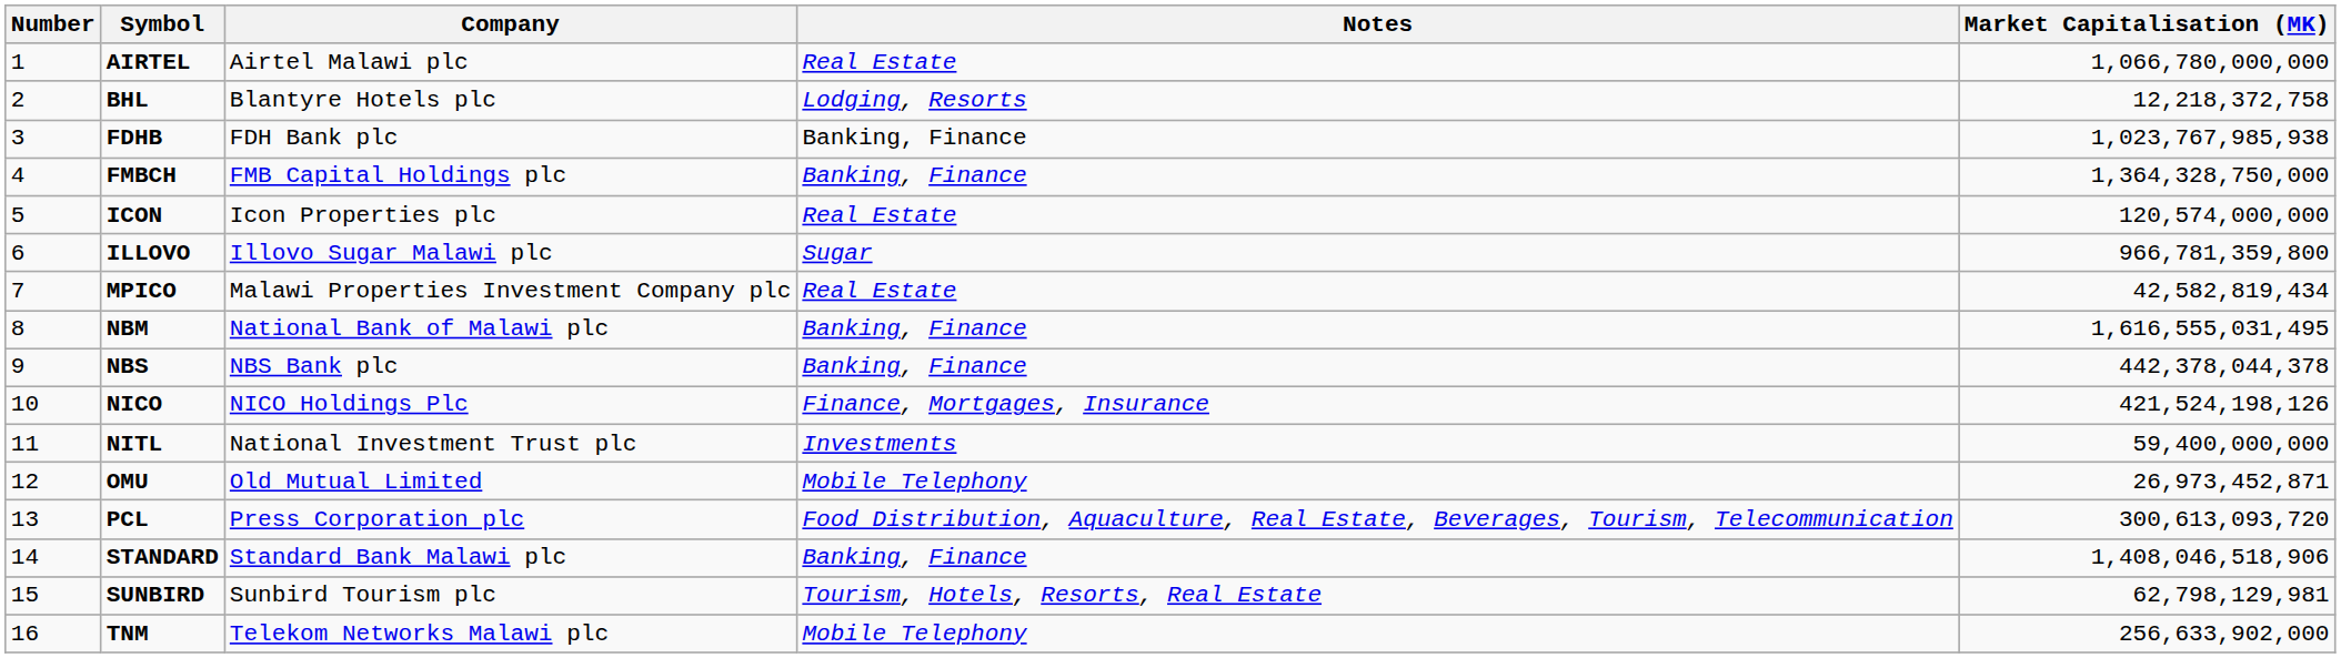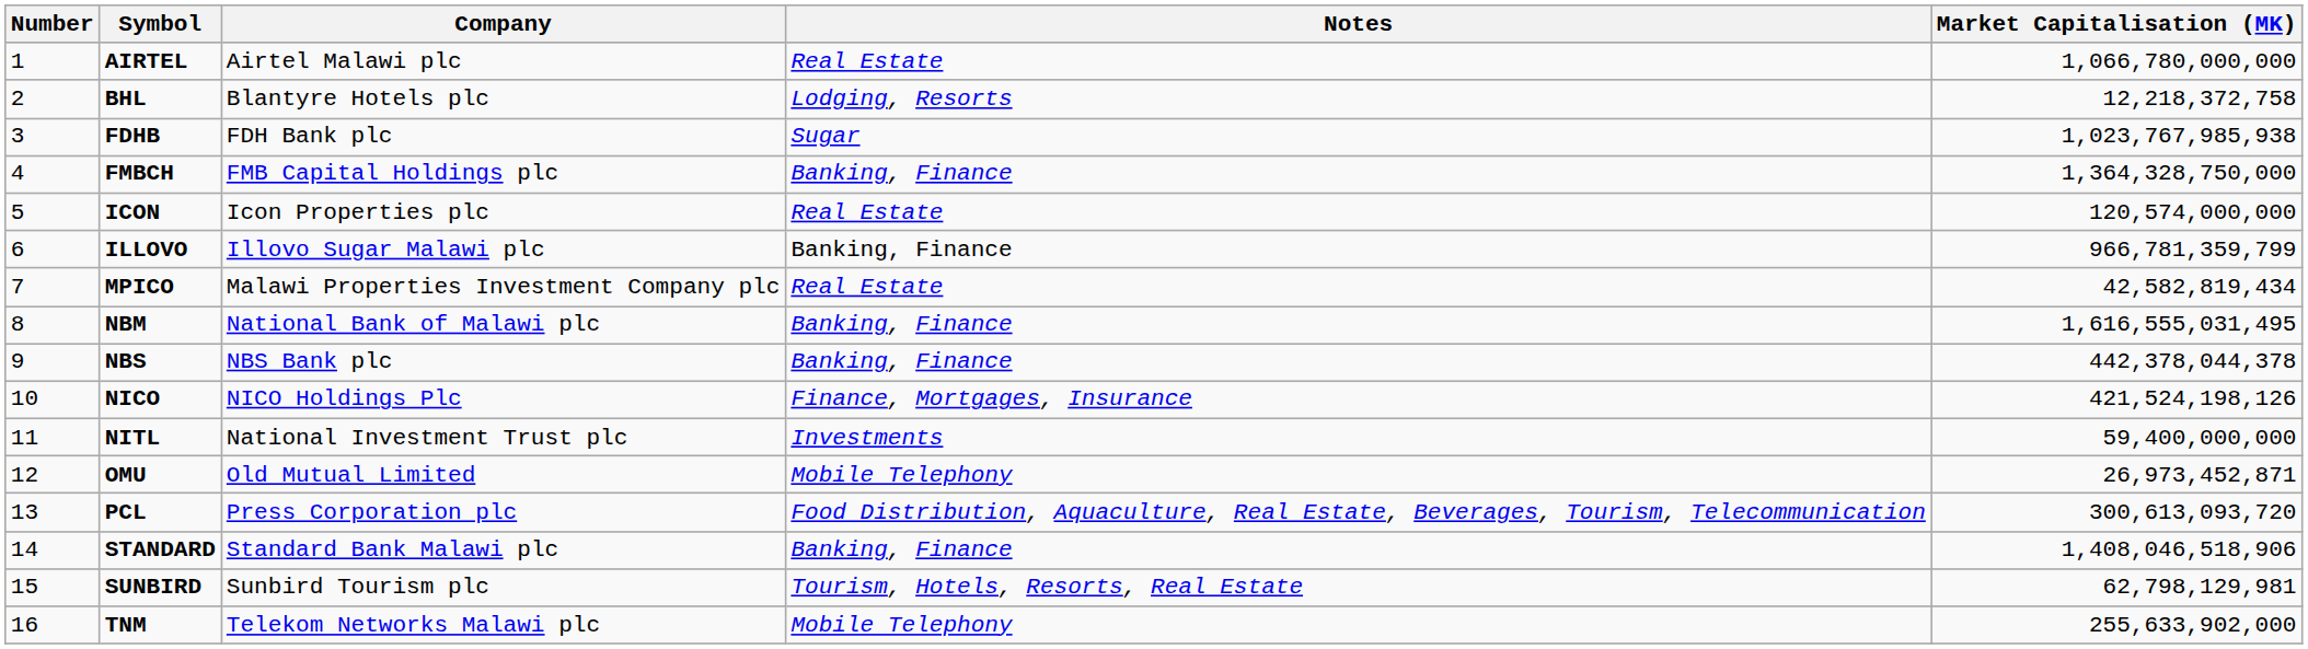FDHB | Notes: Banking, Finance -> Sugar
ILLOVO | Notes: Sugar -> Banking, Finance
ILLOVO | Market Capitalisation (MK): 966,781,359,800 -> 966,781,359,799
TNM | Market Capitalisation (MK): 256,633,902,000 -> 255,633,902,000
